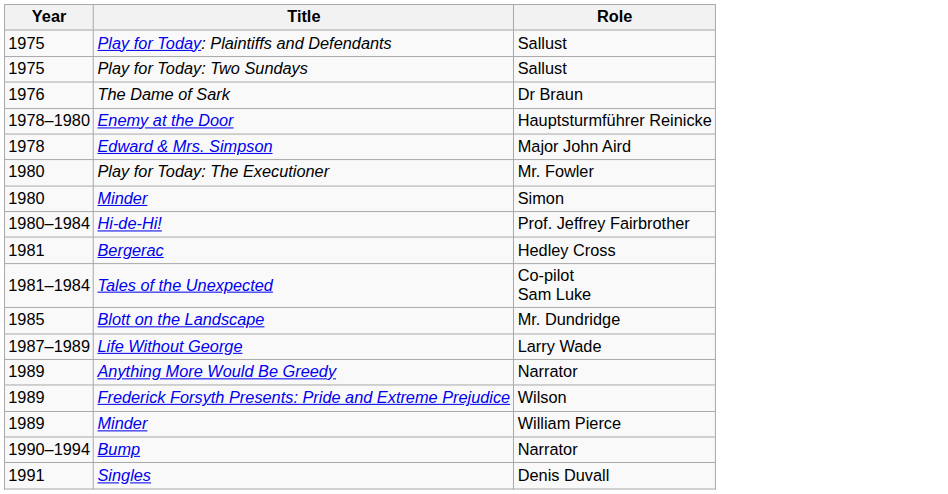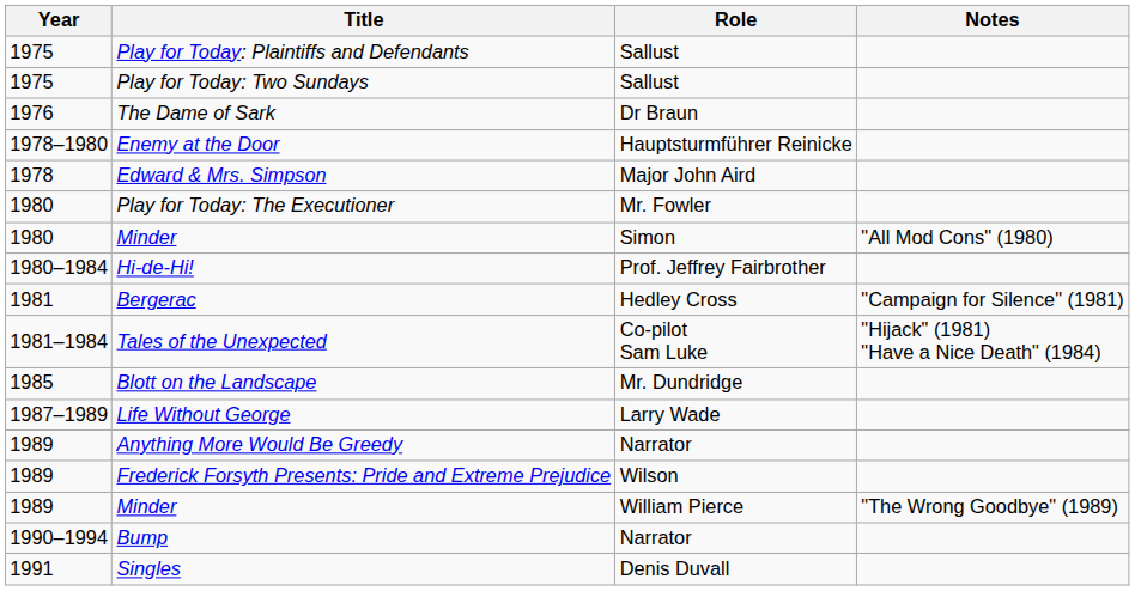+ column: Notes | "All Mod Cons" (1980) | "Campaign for Silence" (1981) | "Hijack" (1981) "Have a Nice Death" (1984) | "The Wrong Goodbye" (1989)
